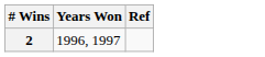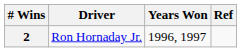+ column: Driver | Ron Hornaday Jr.
